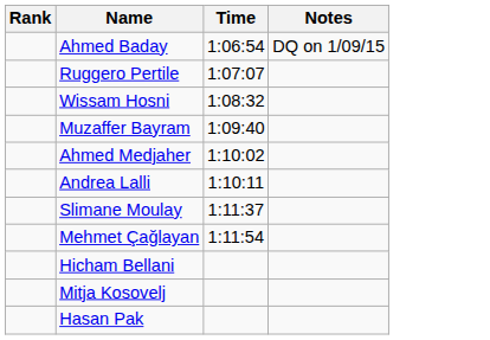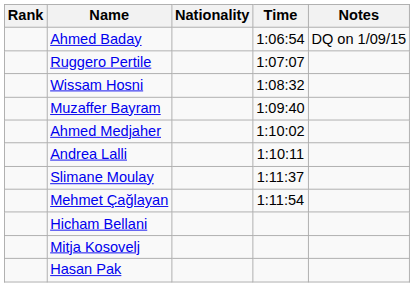+ column: Nationality
